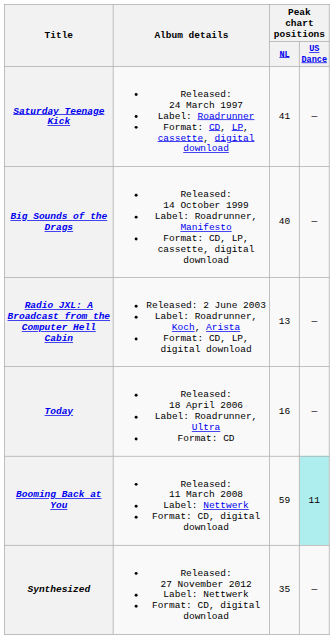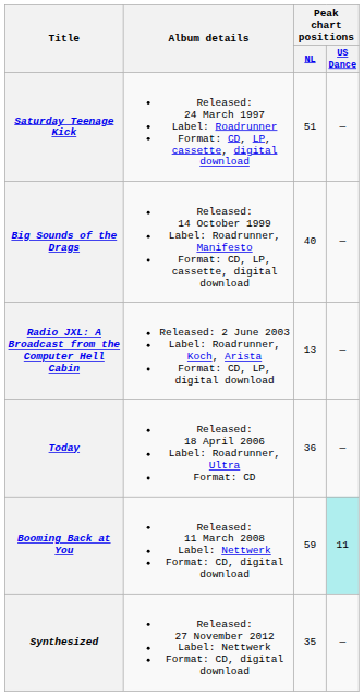Saturday Teenage Kick | Peak chart positions / NL: 41 -> 51
Today | Peak chart positions / NL: 16 -> 36
